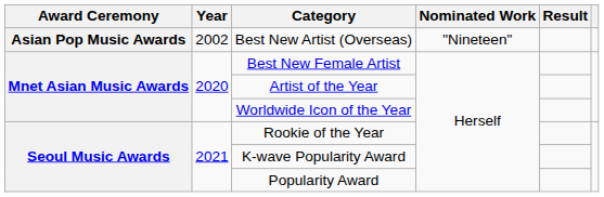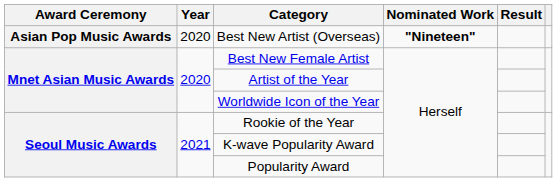Best New Artist (Overseas) | Year: 2002 -> 2020
Best New Artist (Overseas) | Nominated Work: normal -> bold
